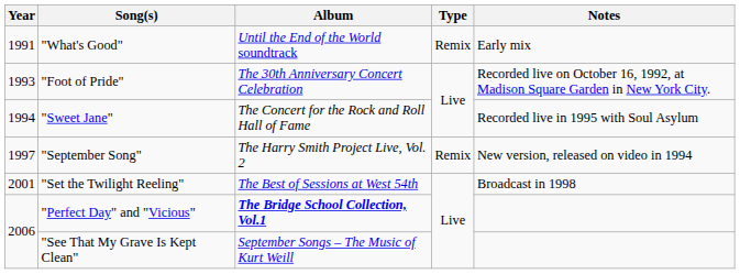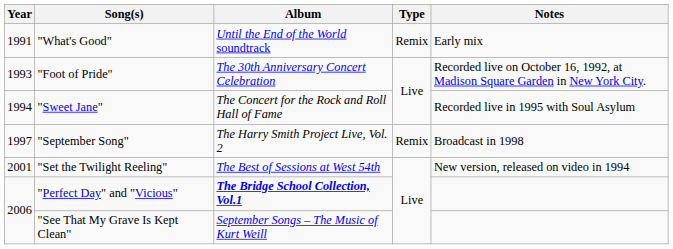"September Song" | Notes: New version, released on video in 1994 -> Broadcast in 1998
"Set the Twilight Reeling" | Notes: Broadcast in 1998 -> New version, released on video in 1994
